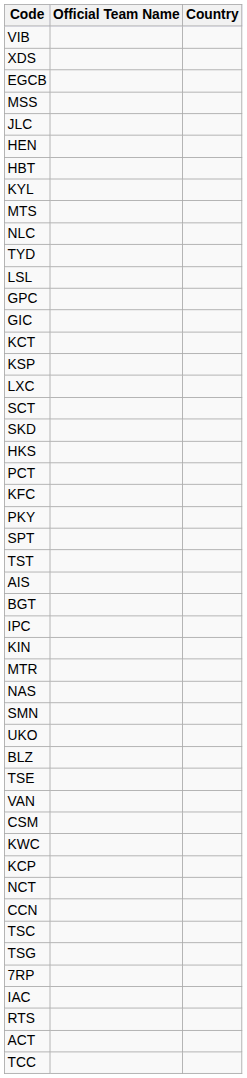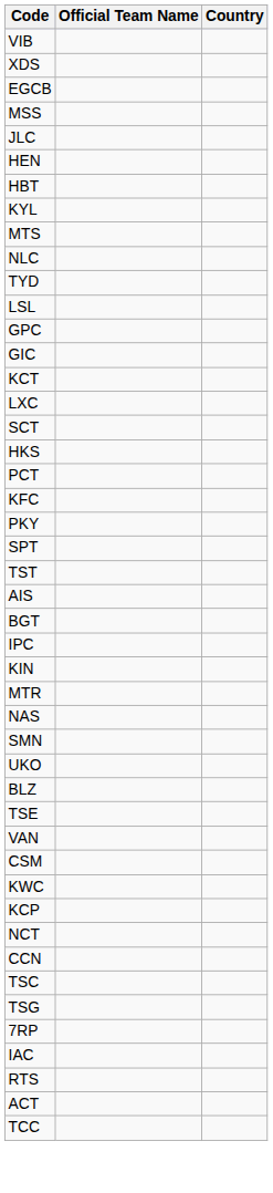- row: KSP
- row: SKD
